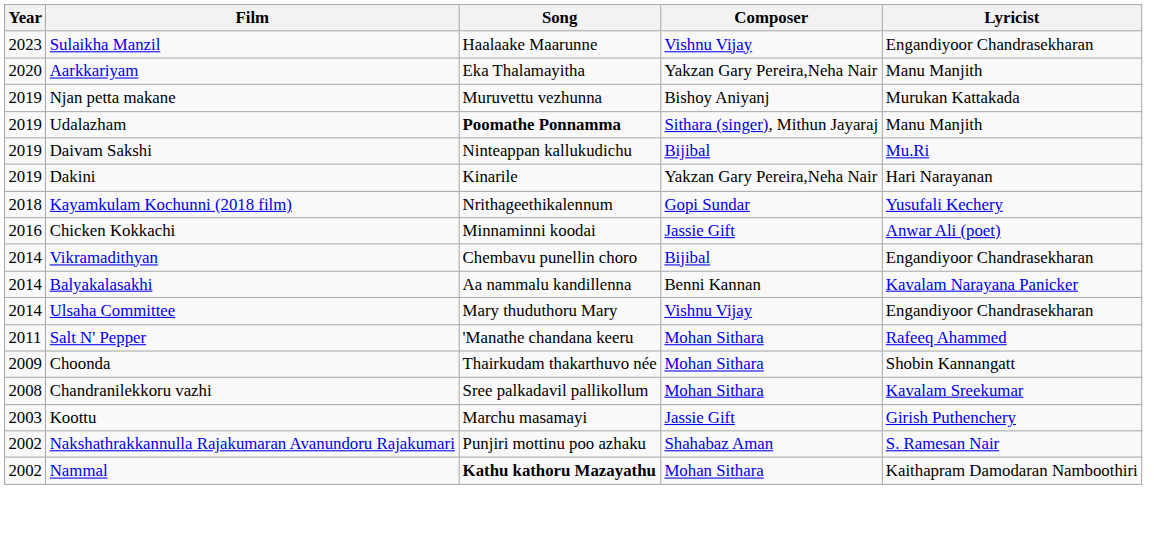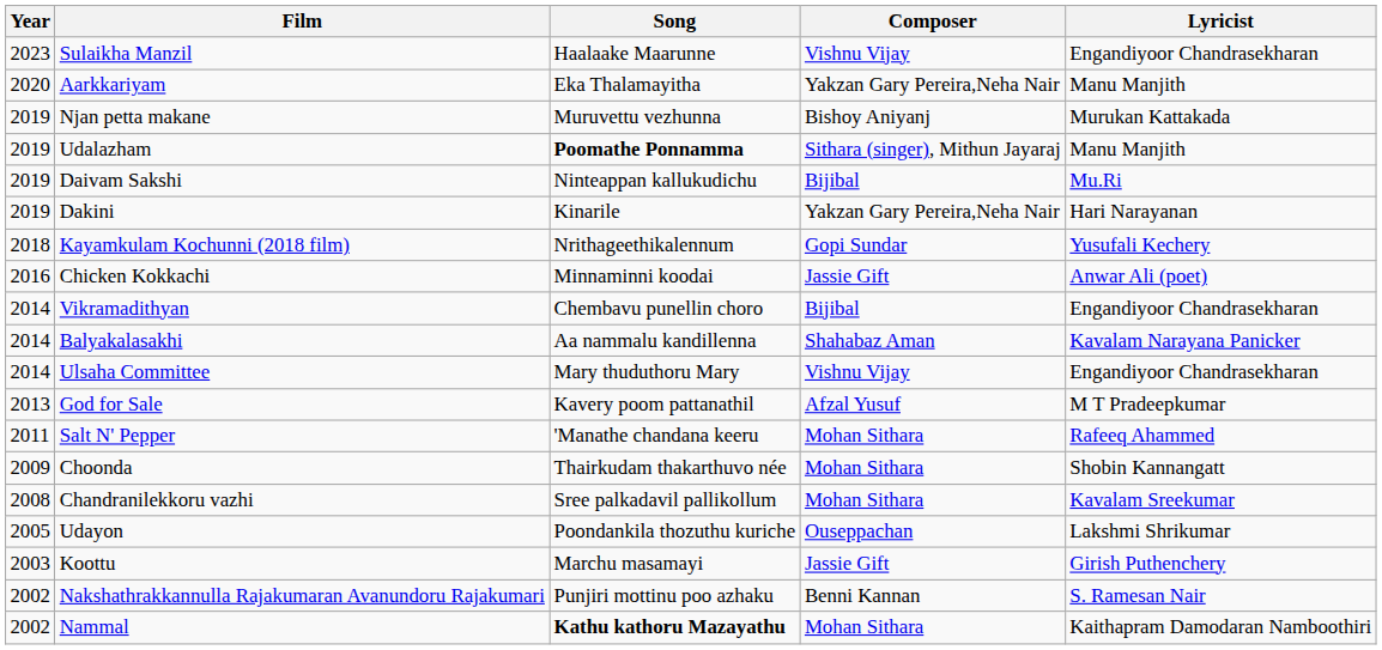Balyakalasakhi | Composer: Benni Kannan -> Shahabaz Aman
+ row: 2013 | God for Sale | Kavery poom pattanathil | Afzal Yusuf | M T Pradeepkumar
+ row: 2005 | Udayon | Poondankila thozuthu kuriche | Ouseppachan | Lakshmi Shrikumar
Nakshathrakkannulla Rajakumaran Avanundoru Rajakumari | Composer: Shahabaz Aman -> Benni Kannan
